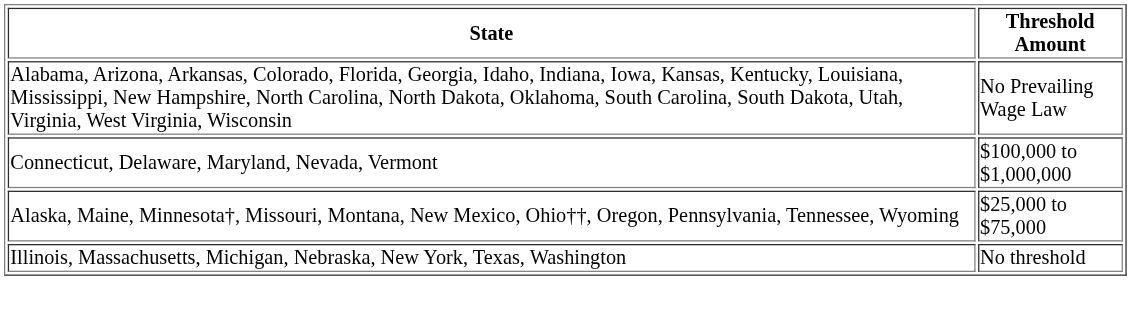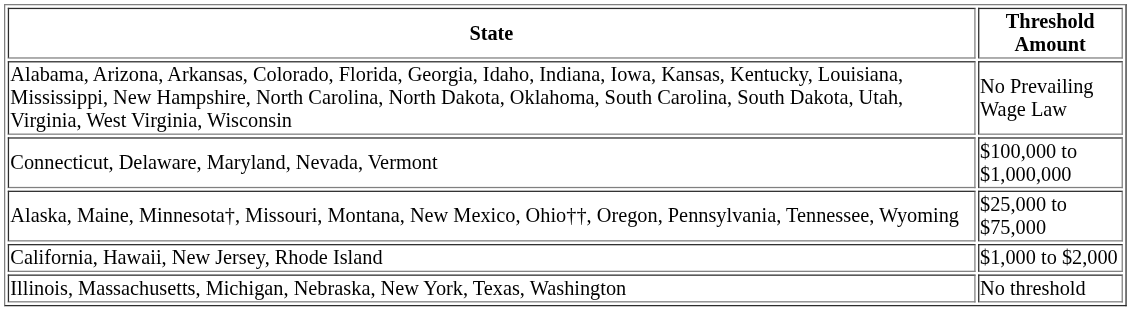+ row: California, Hawaii, New Jersey, Rhode Island | $1,000 to $2,000
